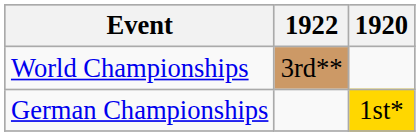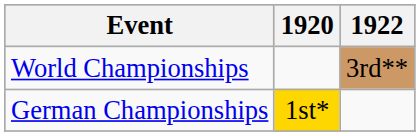columns swapped: 1920 <-> 1922
